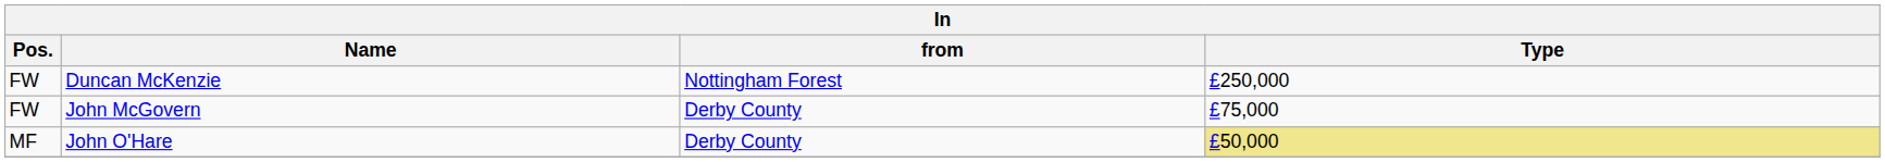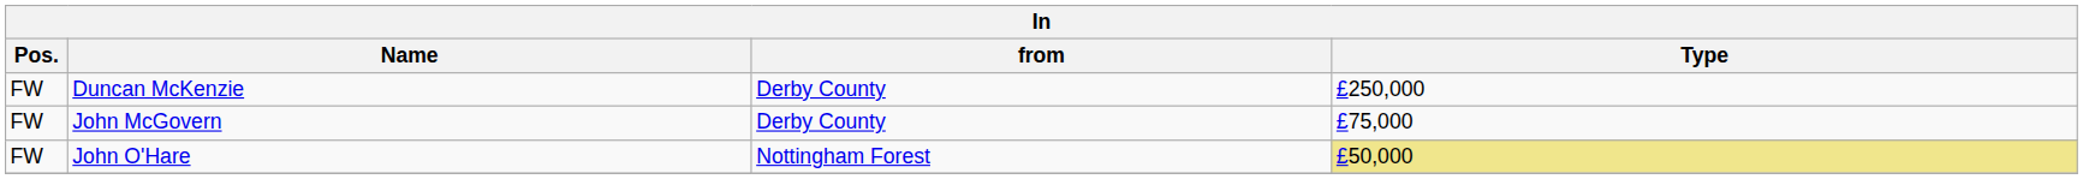Duncan McKenzie | from: Nottingham Forest -> Derby County
John O'Hare | Pos.: MF -> FW
John O'Hare | from: Derby County -> Nottingham Forest
